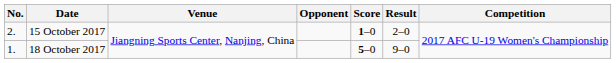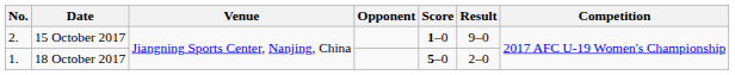15 October 2017 | Result: 2–0 -> 9–0
18 October 2017 | Result: 9–0 -> 2–0
